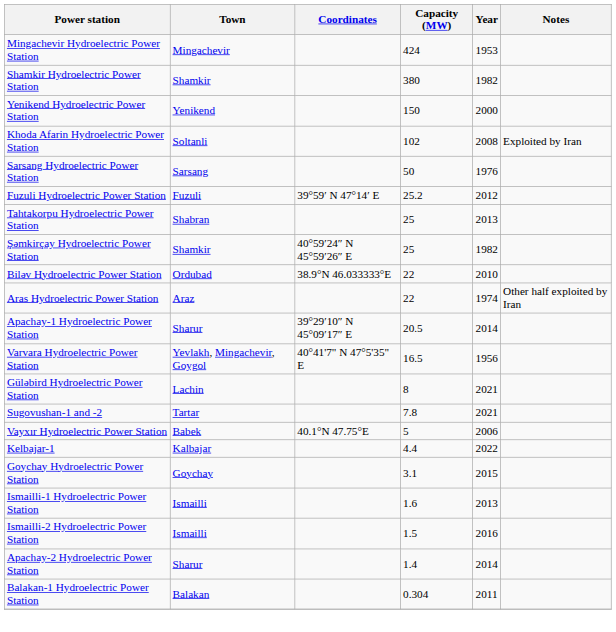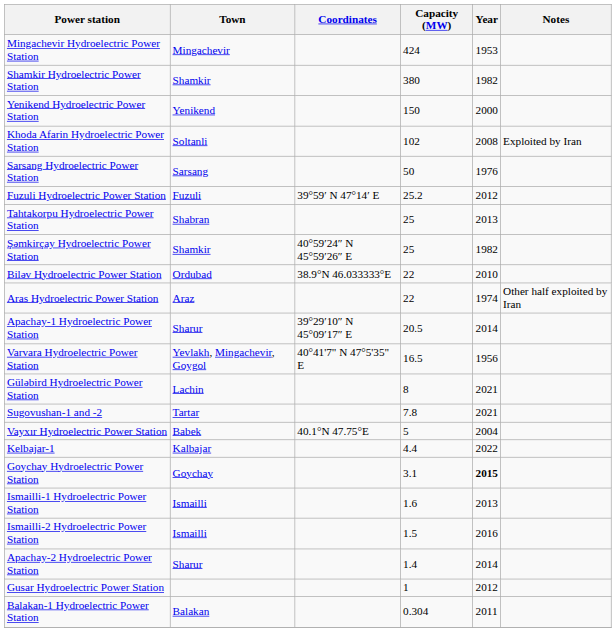Vayxır Hydroelectric Power Station | Year: 2006 -> 2004
Goychay Hydroelectric Power Station | Year: normal -> bold
+ row: Gusar Hydroelectric Power Station | 1 | 2012
